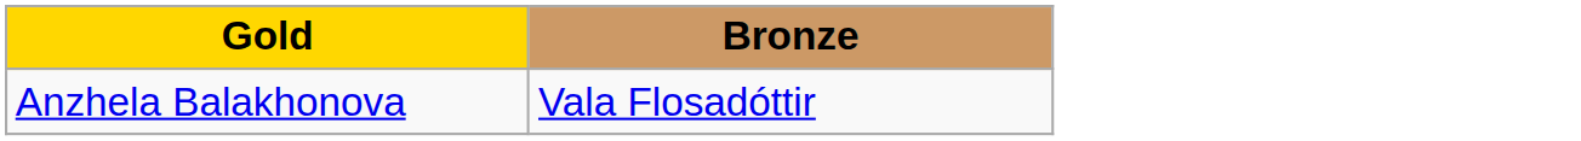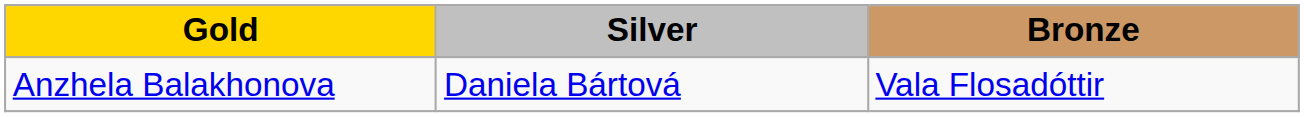+ column: Silver | Daniela Bártová
